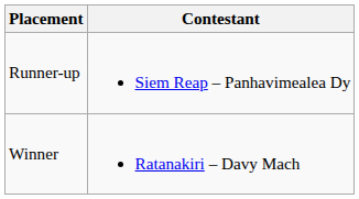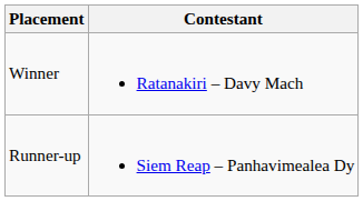rows swapped: Winner <-> Runner-up
